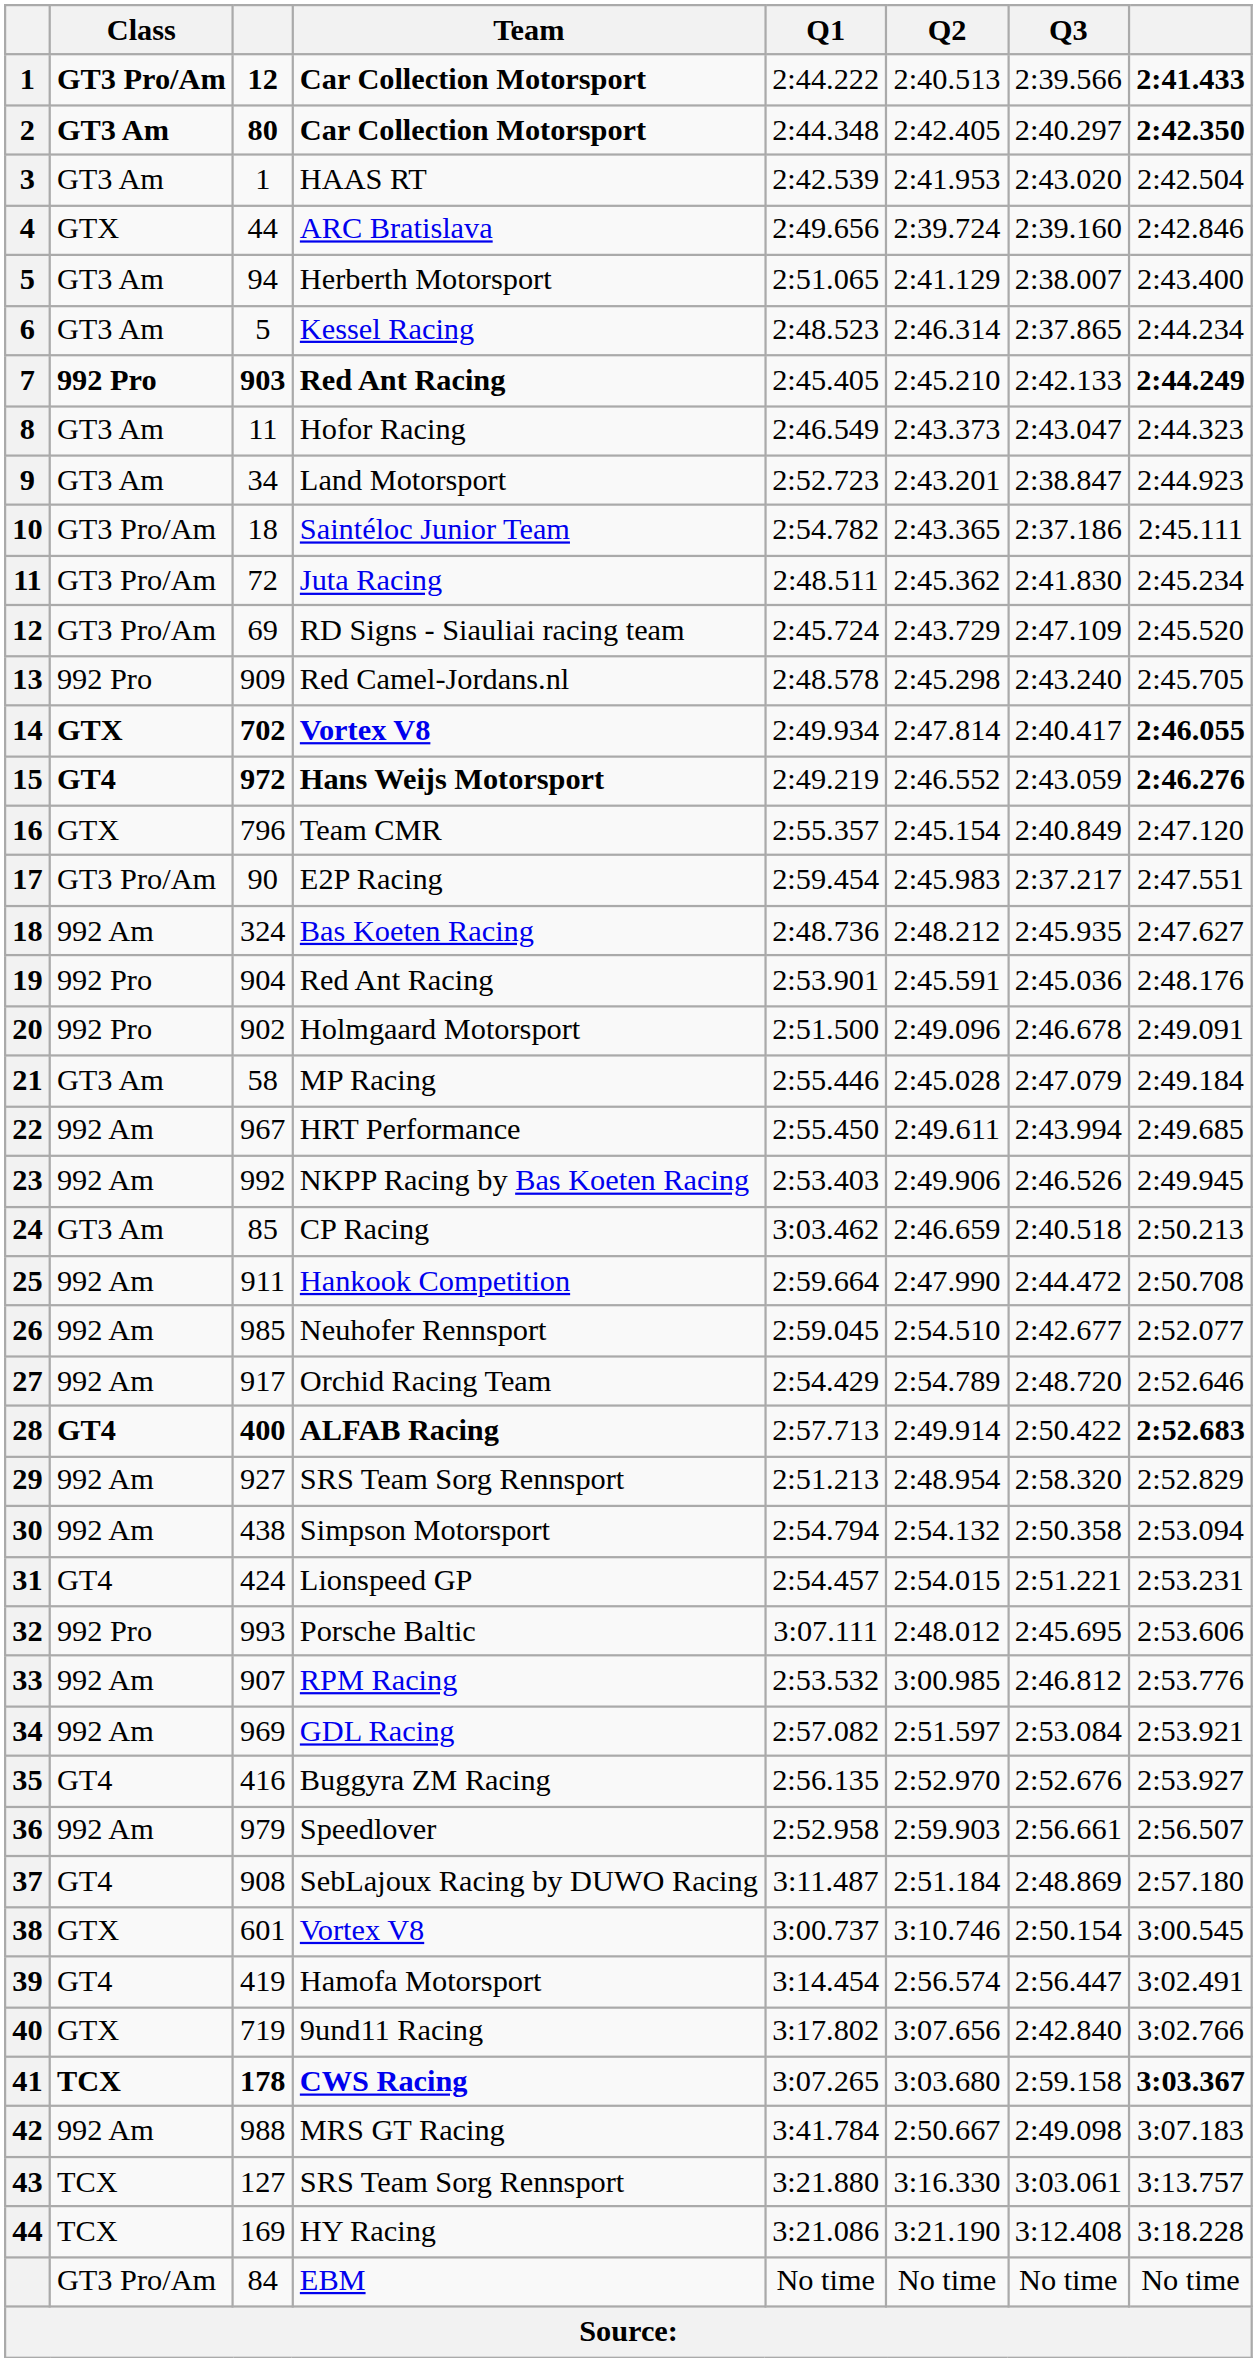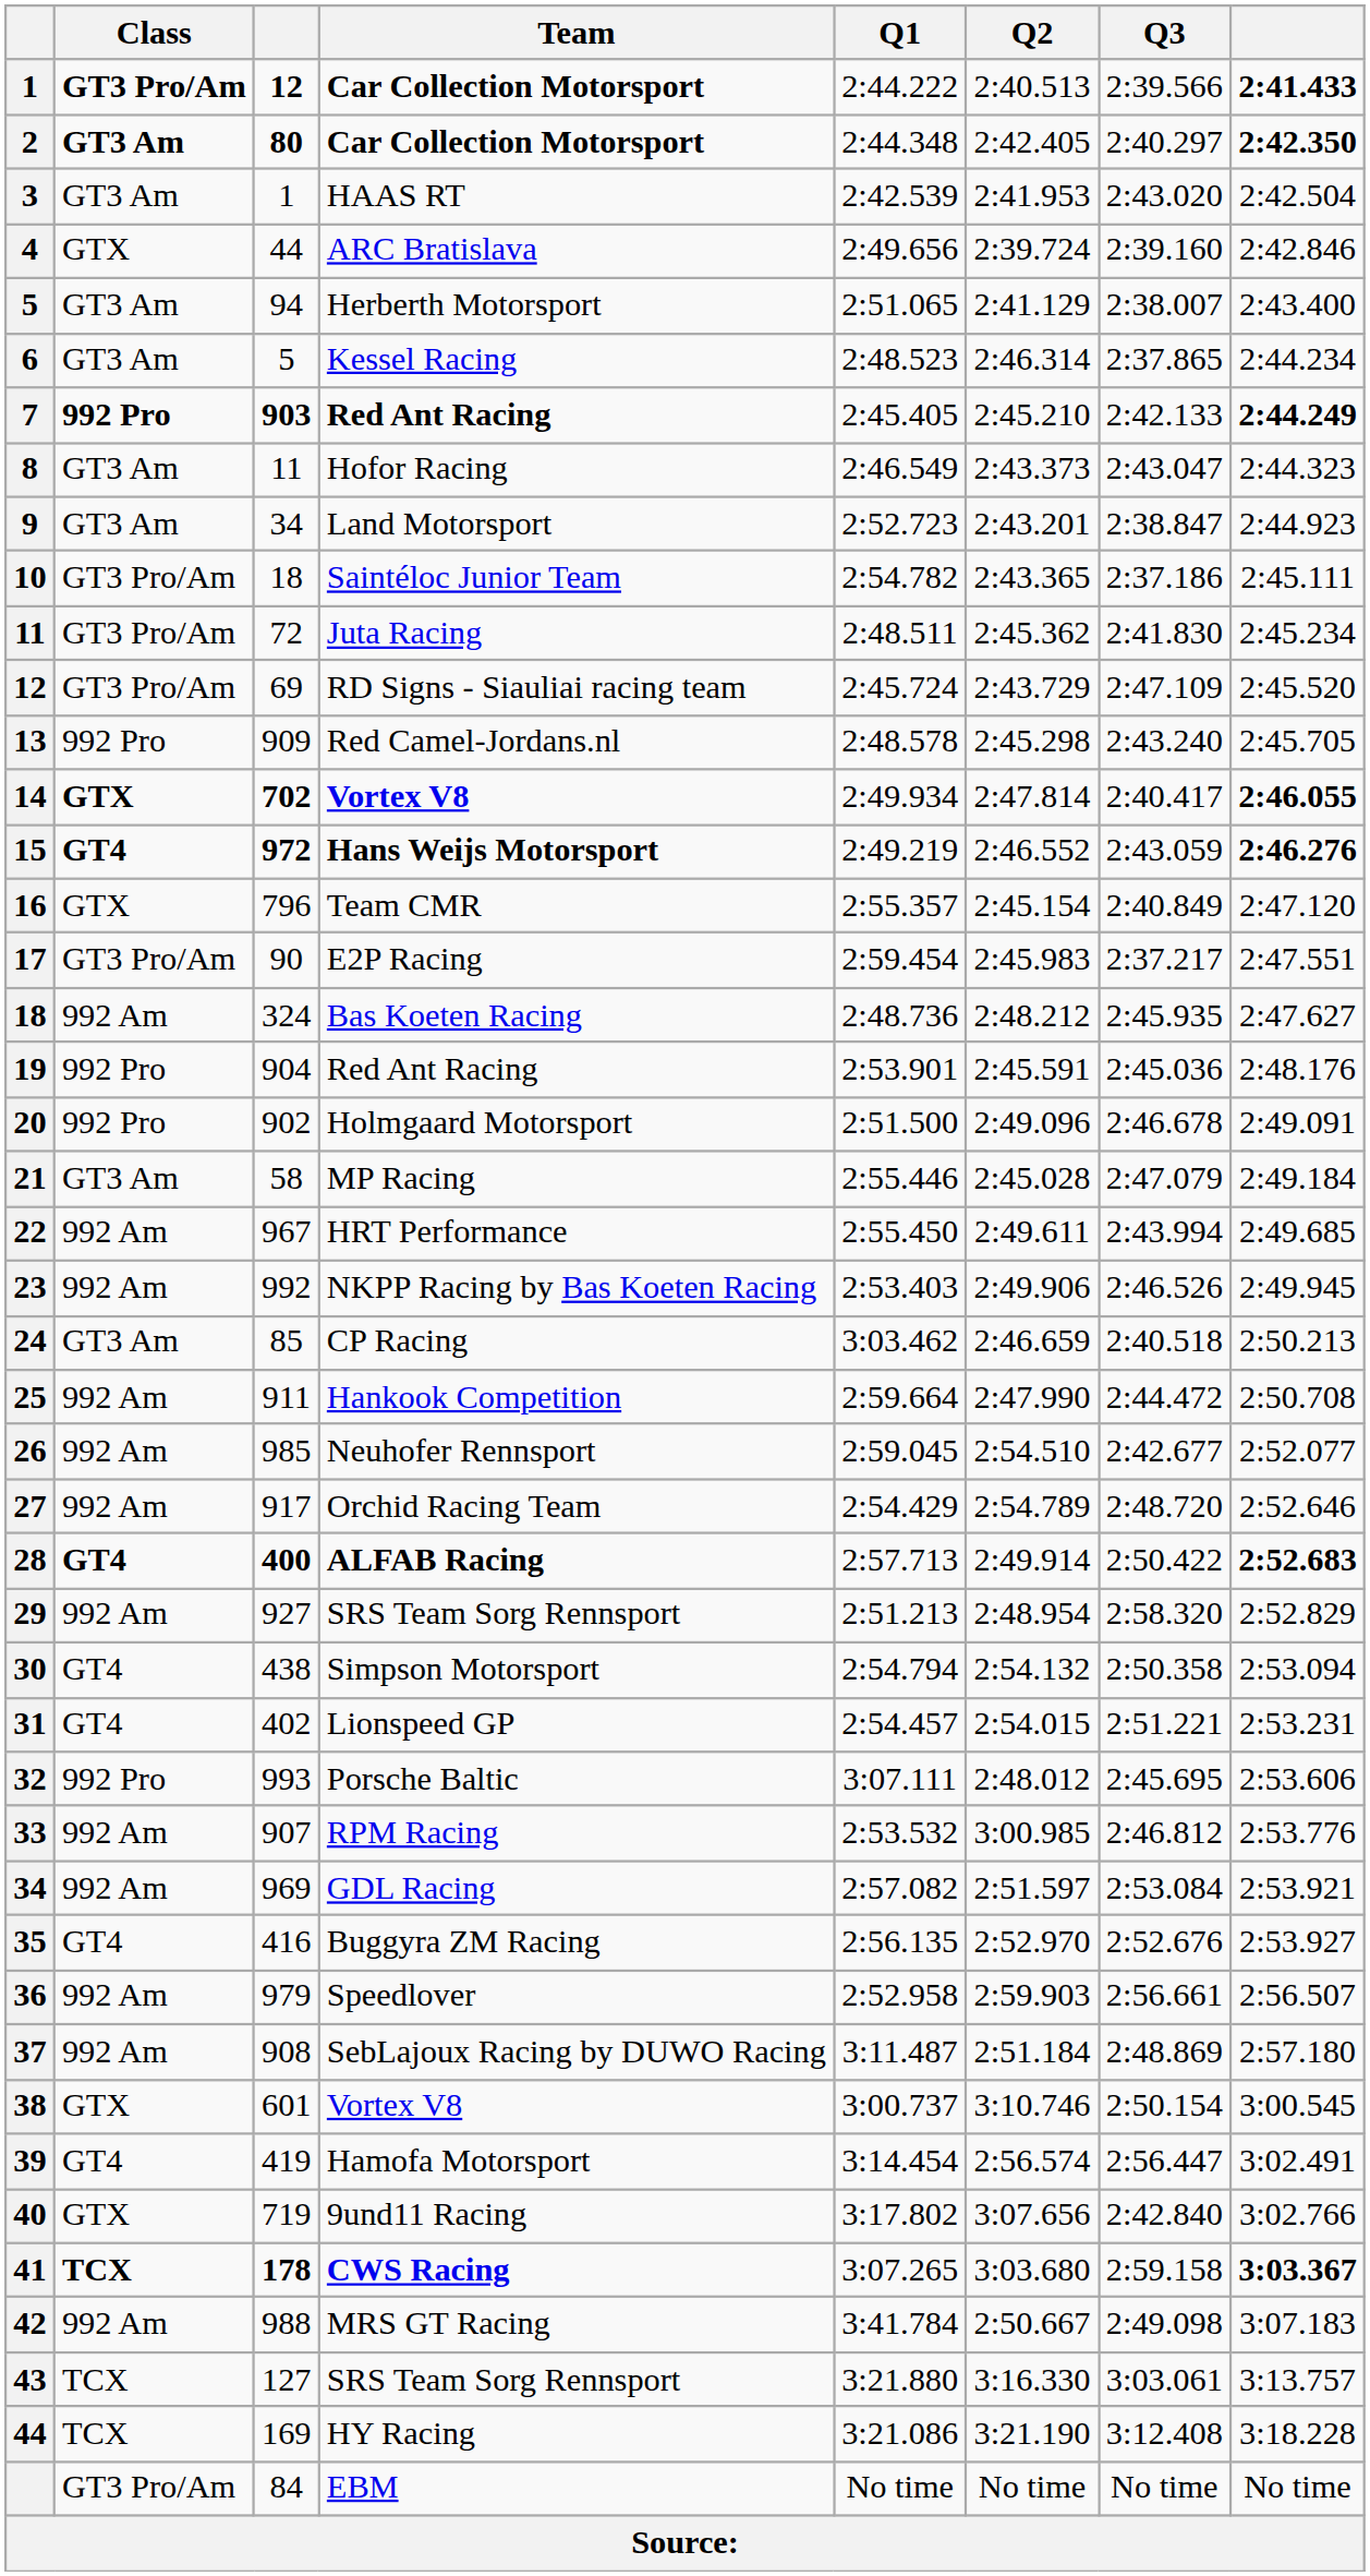Simpson Motorsport | Class: 992 Am -> GT4
Lionspeed GP | column 3: 424 -> 402
SebLajoux Racing by DUWO Racing | Class: GT4 -> 992 Am
